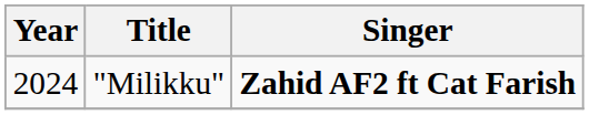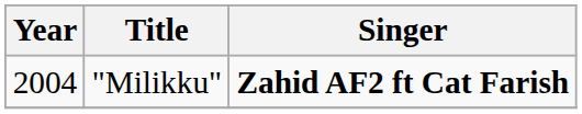"Milikku" | Year: 2024 -> 2004
